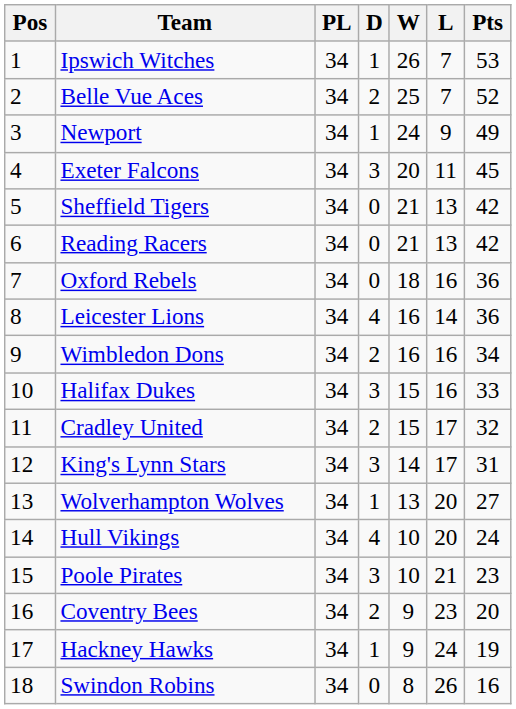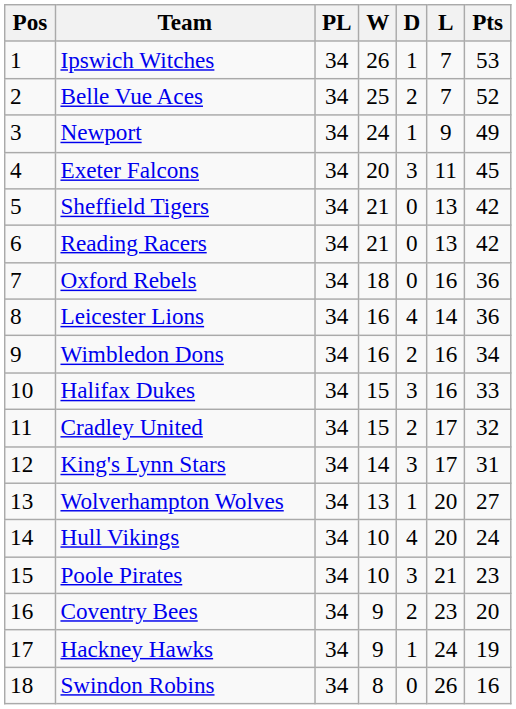columns swapped: W <-> D
